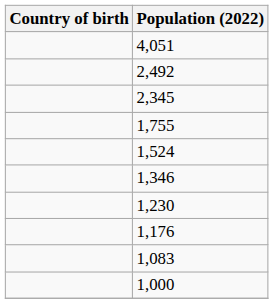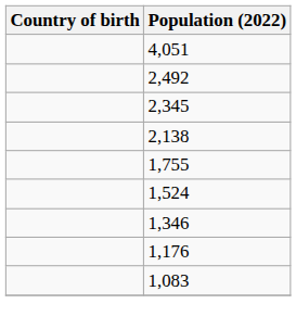+ row: 2,138
- row: 1,230
- row: 1,000
